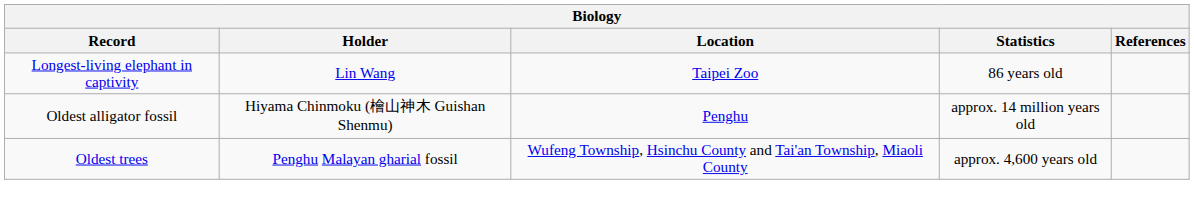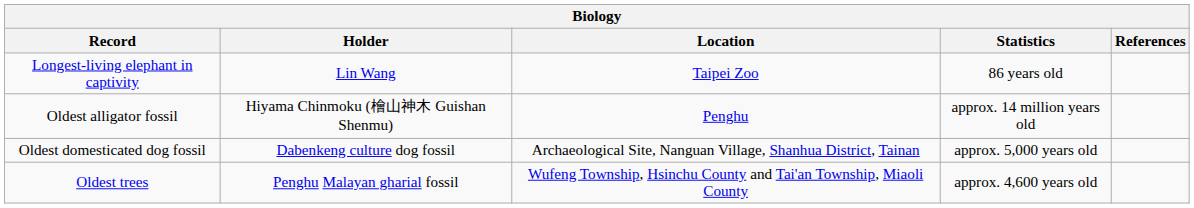+ row: Oldest domesticated dog fossil | Dabenkeng culture dog fossil | Archaeological Site, Nanguan Village, Shanhua District, Tainan | approx. 5,000 years old
